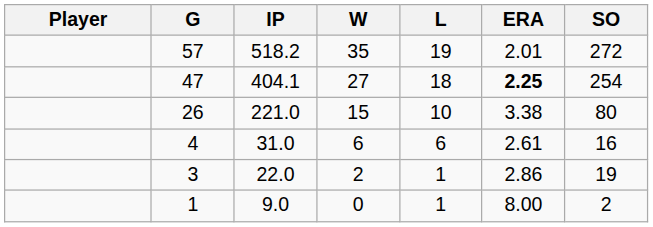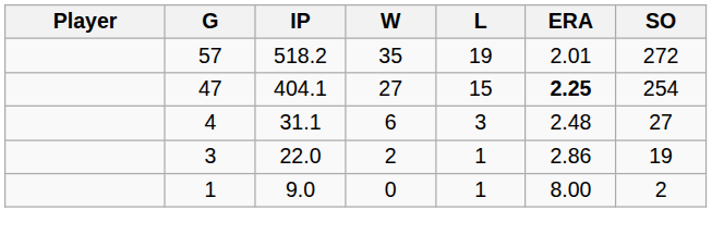47 | L: 18 -> 15
- row: 26 | 221.0 | 15 | 10 | 3.38 | 80
4 | IP: 31.0 -> 31.1
4 | L: 6 -> 3
4 | ERA: 2.61 -> 2.48
4 | SO: 16 -> 27
